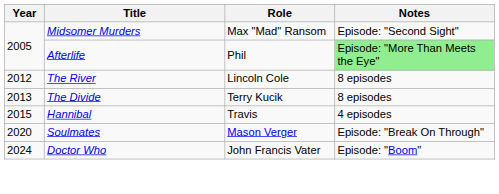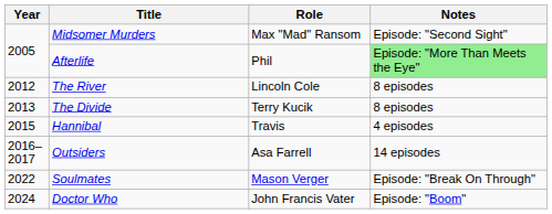+ row: 2016–2017 | Outsiders | Asa Farrell | 14 episodes
Soulmates | Year: 2020 -> 2022
